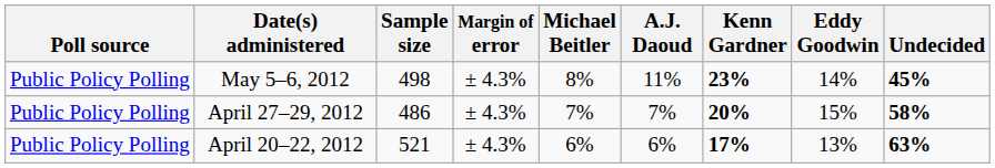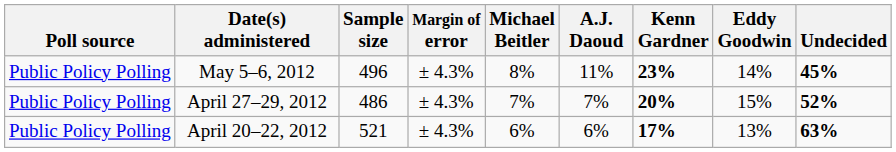May 5–6, 2012 | Sample size: 498 -> 496
April 27–29, 2012 | Undecided: 58% -> 52%
